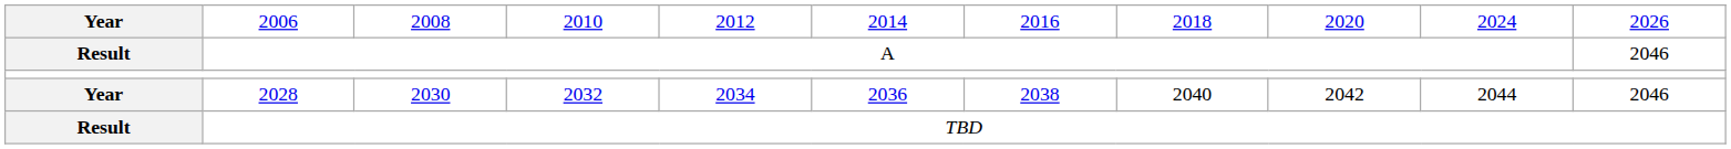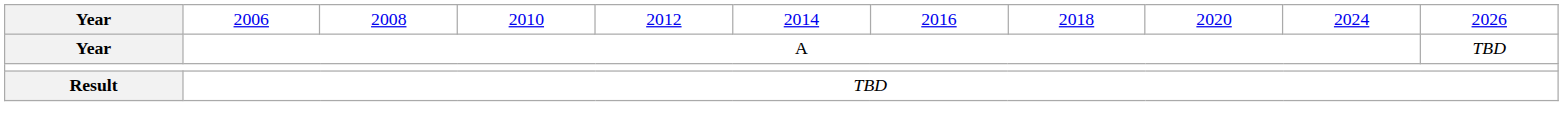A | column 1: Result -> Year
A | column 11: 2046 -> TBD
- row: Year | 2028 | 2030 | 2032 | 2034 | 2036 | 2038 | 2040 | 2042 | 2044 | 2046
